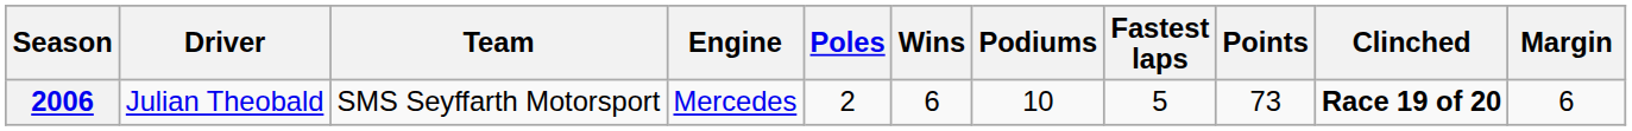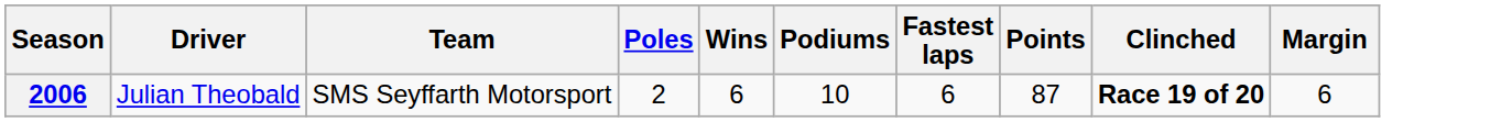- column: Engine | Mercedes
2006 | Fastest laps: 5 -> 6
2006 | Points: 73 -> 87
